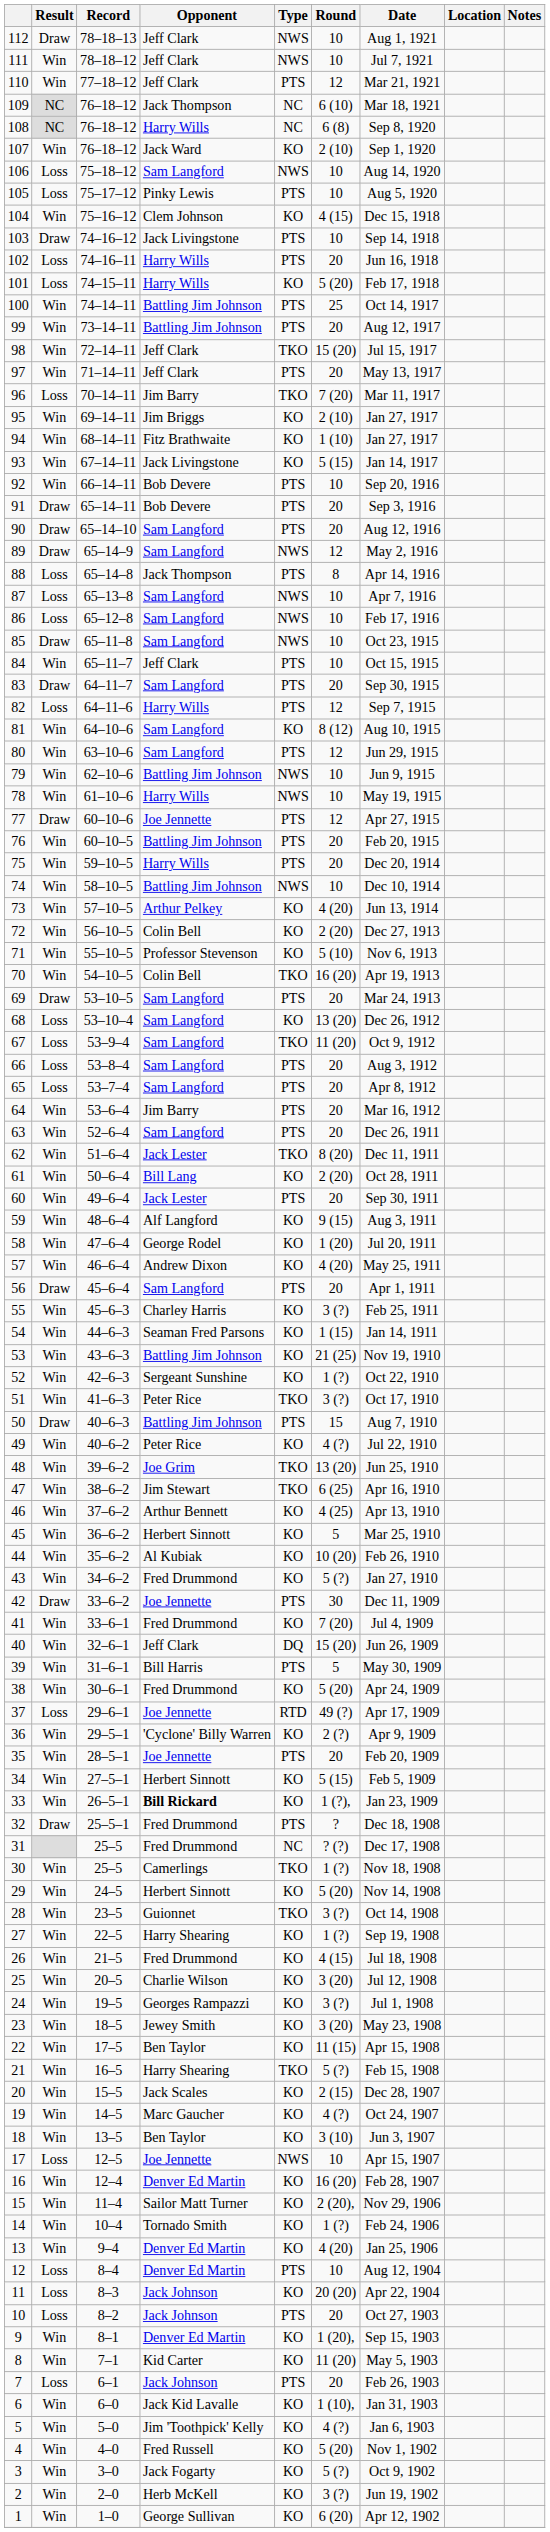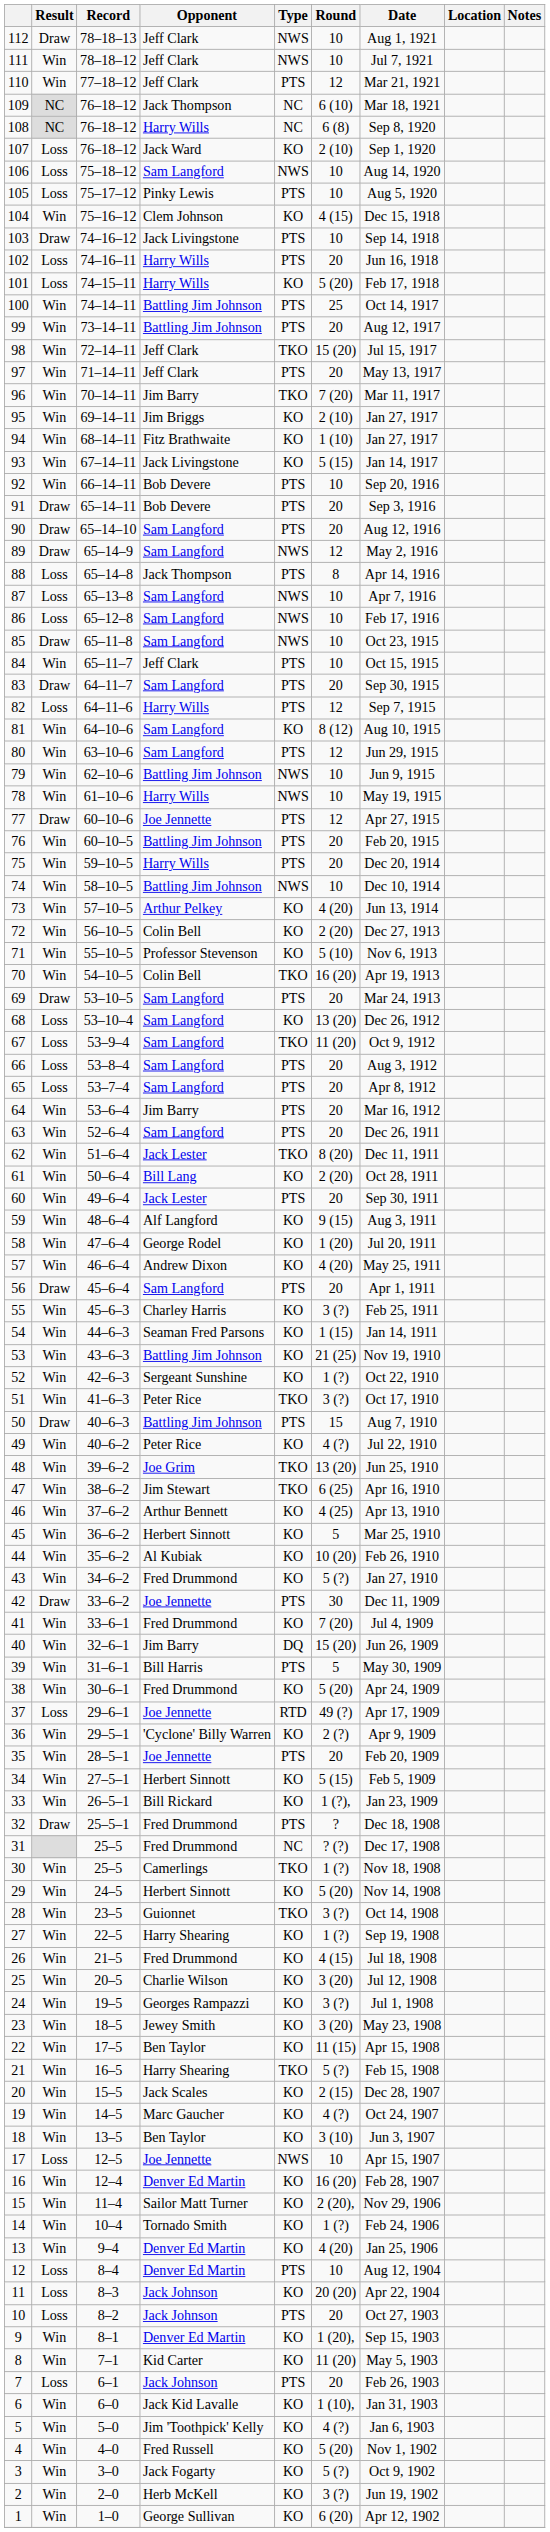107 | Result: Win -> Loss
96 | Result: Loss -> Win
40 | Opponent: Jeff Clark -> Jim Barry
33 | Opponent: bold -> normal
